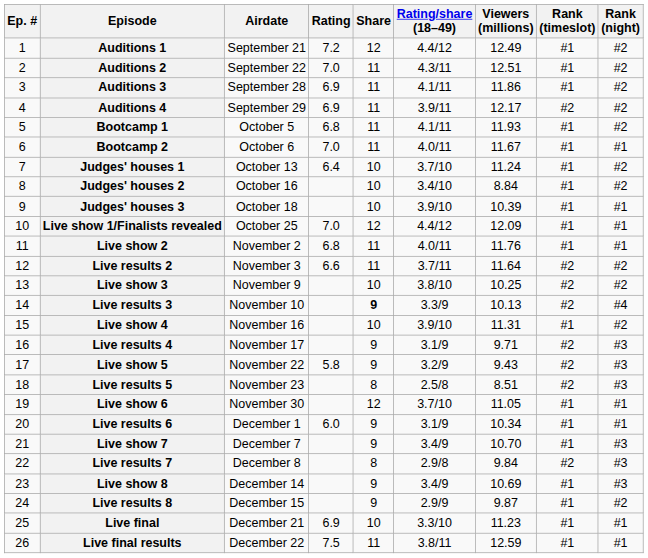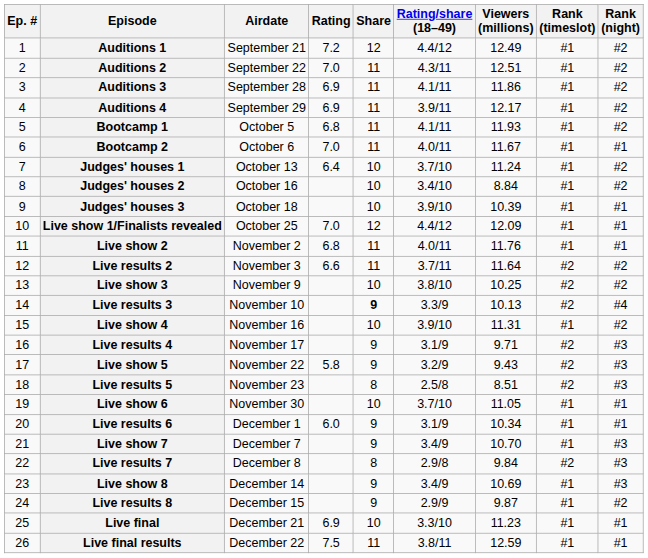Auditions 4 | Rank (timeslot): #2 -> #1
Live show 6 | Share: 12 -> 10
